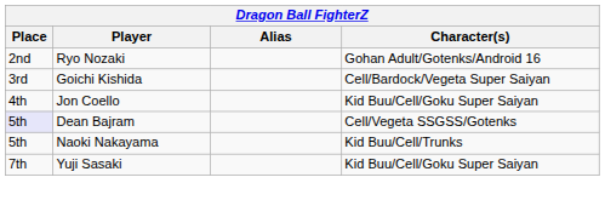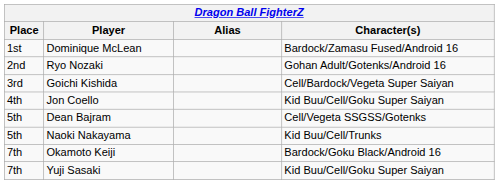+ row: 1st | Dominique McLean | Bardock/Zamasu Fused/Android 16
Dean Bajram | Place: lavender background -> no background
+ row: 7th | Okamoto Keiji | Bardock/Goku Black/Android 16
